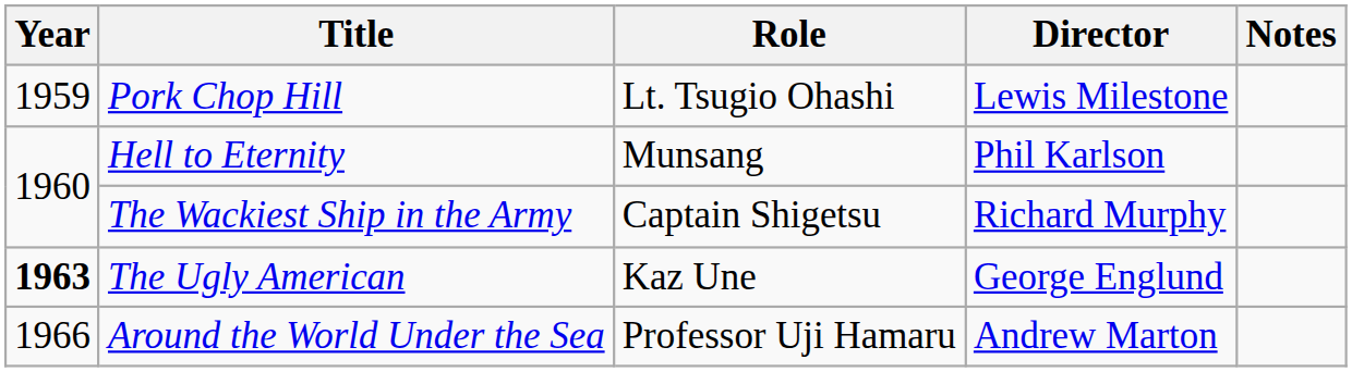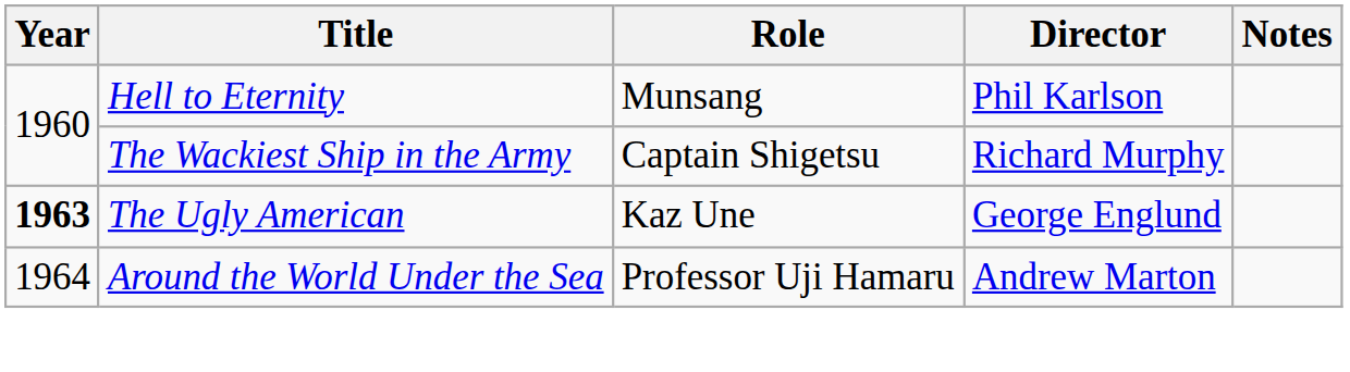- row: 1959 | Pork Chop Hill | Lt. Tsugio Ohashi | Lewis Milestone
Around the World Under the Sea | Year: 1966 -> 1964
